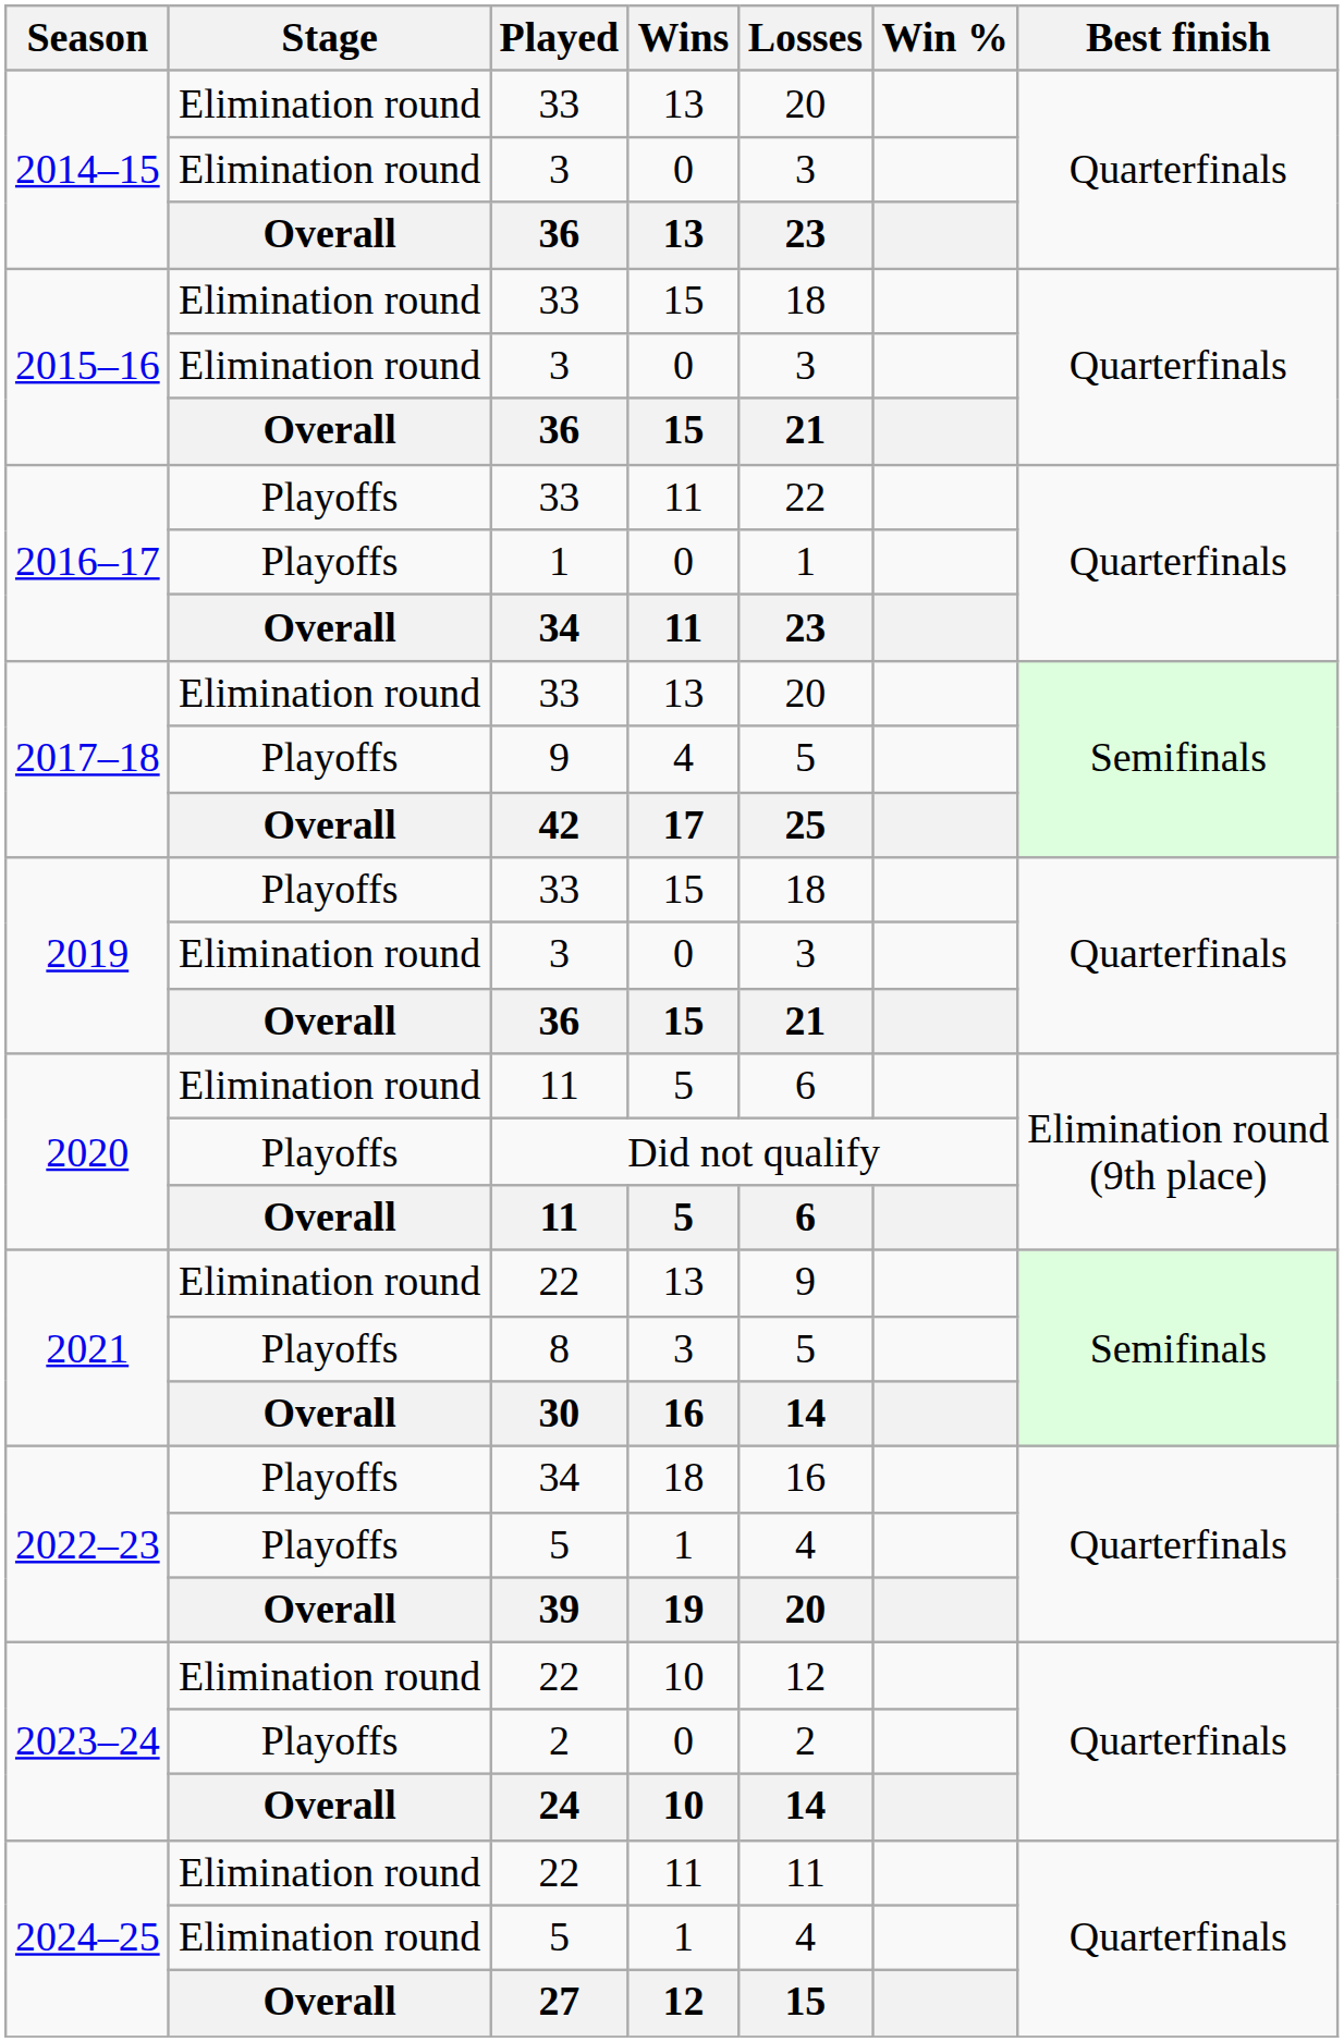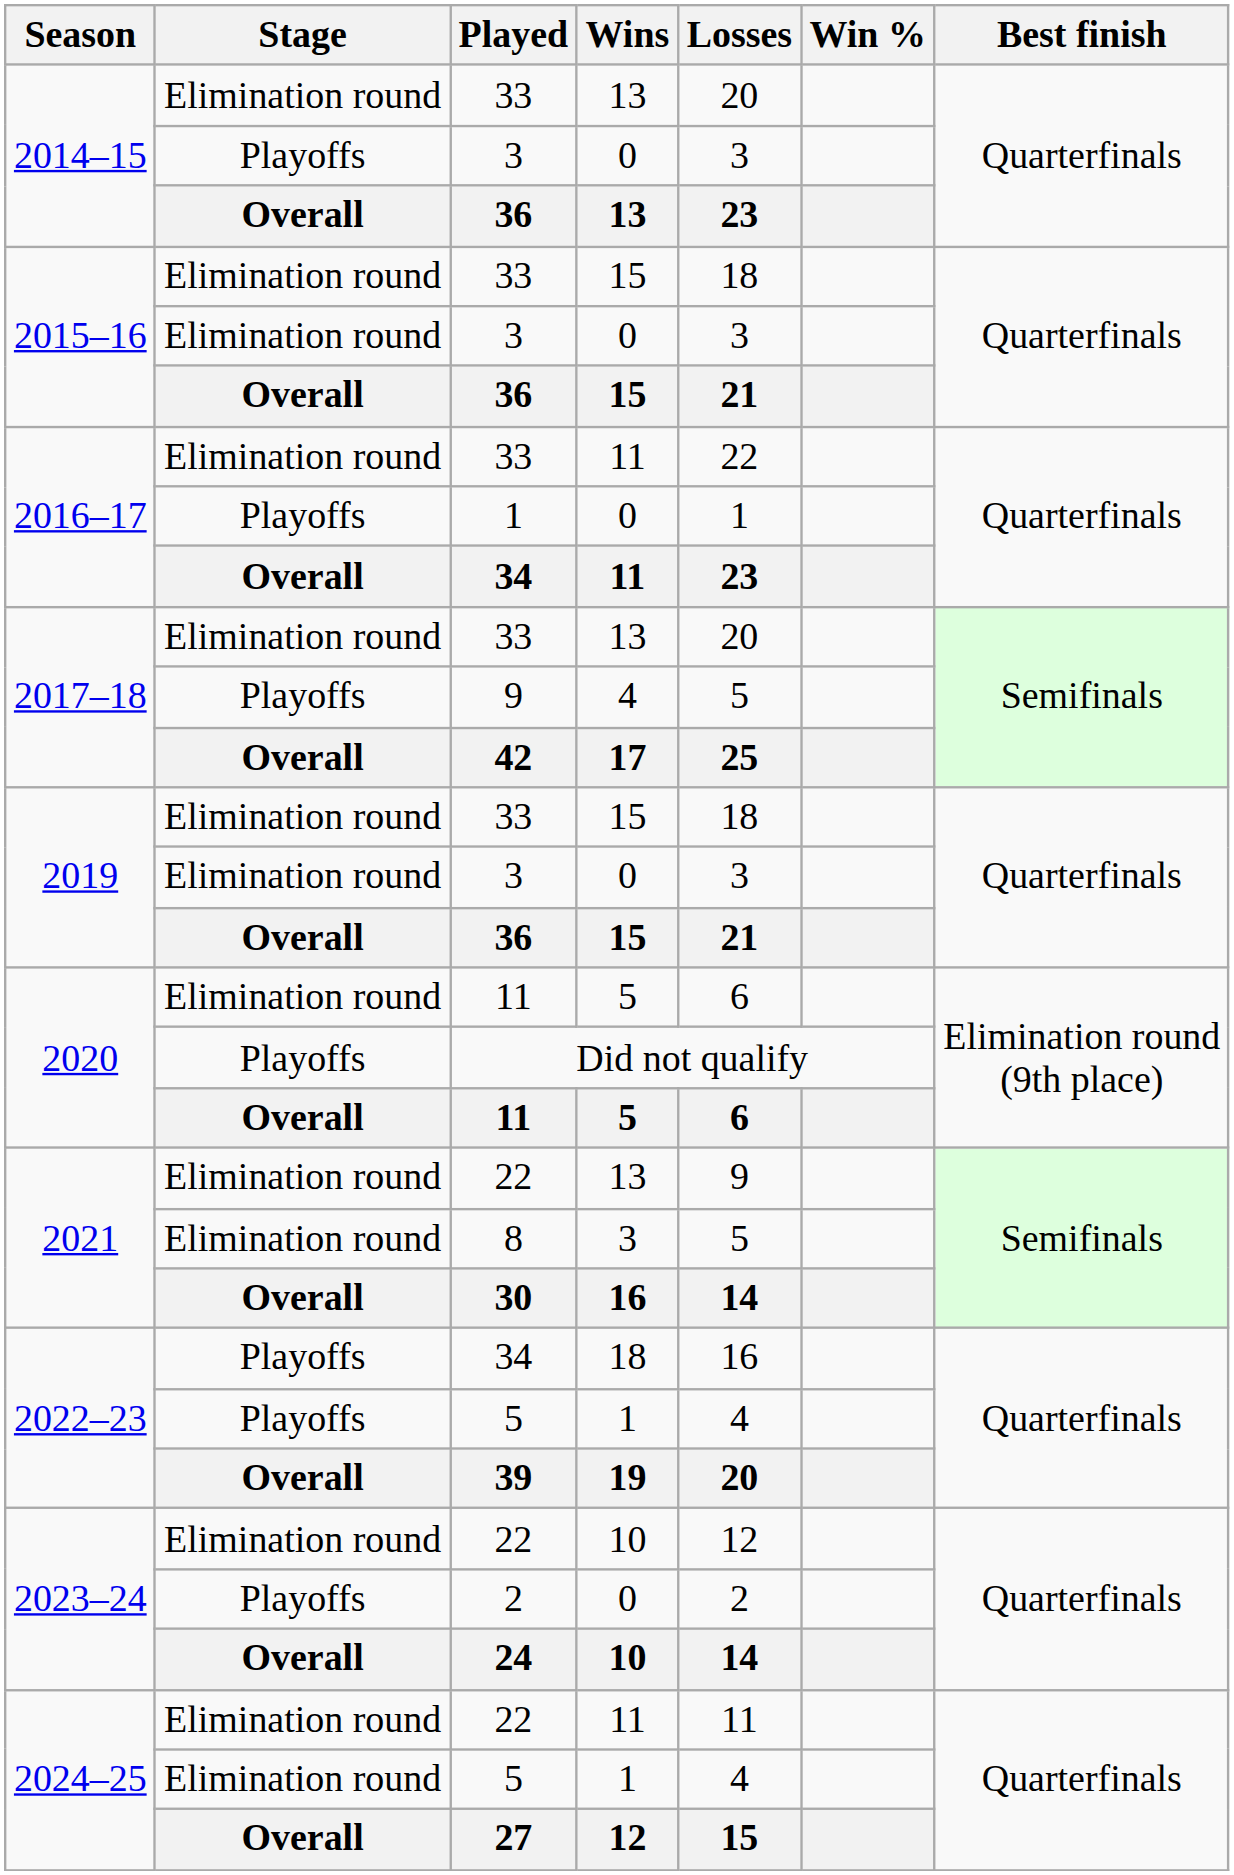2014–15 / 3 | Stage: Elimination round -> Playoffs
2016–17 / 33 | Stage: Playoffs -> Elimination round
2019 / 33 | Stage: Playoffs -> Elimination round
8 | Stage: Playoffs -> Elimination round
